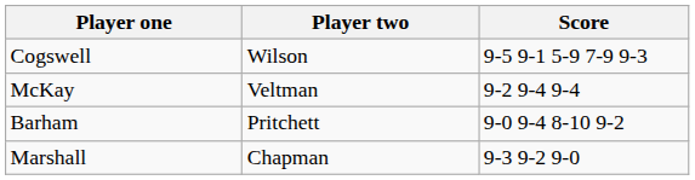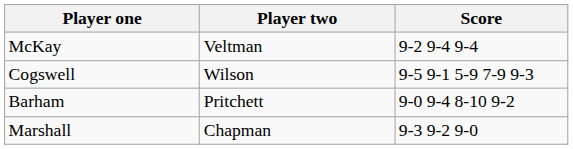rows swapped: McKay <-> Cogswell
